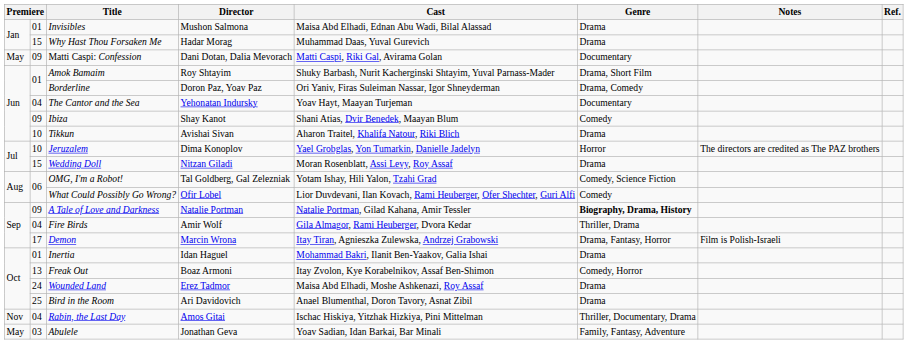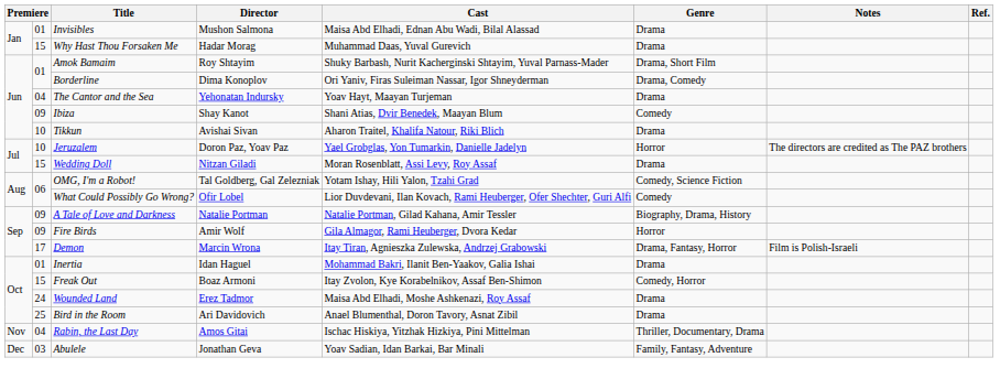- row: May | 09 | Matti Caspi: Confession | Dani Dotan, Dalia Mevorach | Matti Caspi, Riki Gal, Avirama Golan | Documentary
Borderline | Director: Doron Paz, Yoav Paz -> Dima Konoplov
The Cantor and the Sea | Genre: Documentary -> Drama
Jeruzalem | Director: Dima Konoplov -> Doron Paz, Yoav Paz
A Tale of Love and Darkness | Genre: bold -> normal
Fire Birds | column 2: 04 -> 09
Fire Birds | Genre: Thriller, Drama -> Horror
Freak Out | column 2: 13 -> 15
Abulele | column 1: May -> Dec
